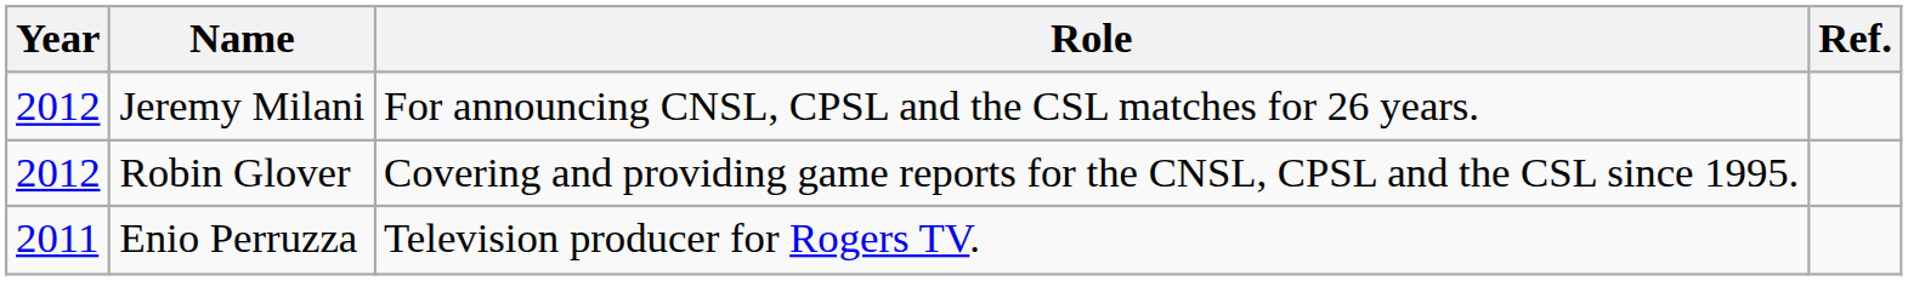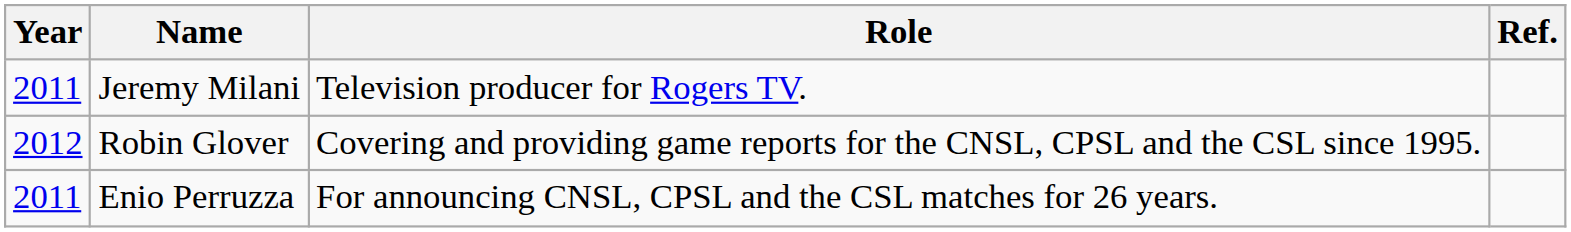Jeremy Milani | Year: 2012 -> 2011
Jeremy Milani | Role: For announcing CNSL, CPSL and the CSL matches for 26 years. -> Television producer for Rogers TV.
Enio Perruzza | Role: Television producer for Rogers TV. -> For announcing CNSL, CPSL and the CSL matches for 26 years.
